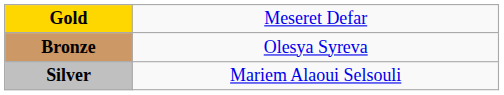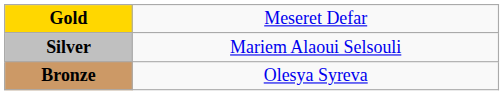rows swapped: Silver <-> Bronze
